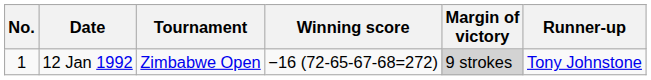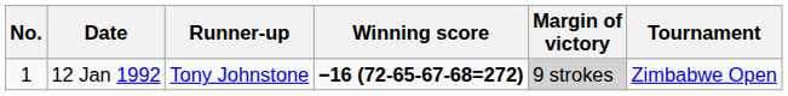columns swapped: Tournament <-> Runner-up
12 Jan 1992 | Winning score: normal -> bold
